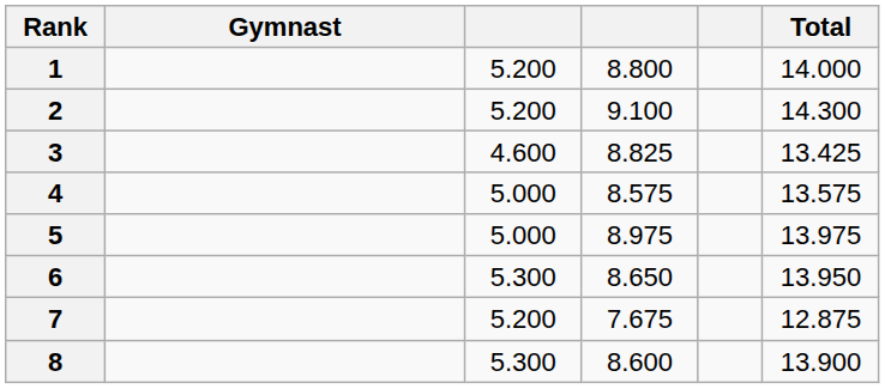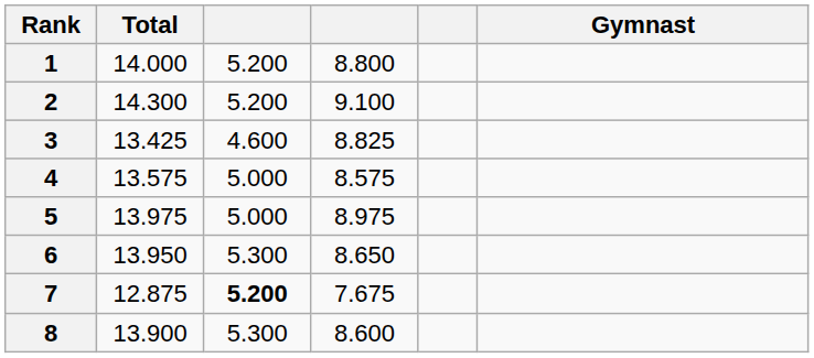columns swapped: Gymnast <-> Total
7 | column 3: normal -> bold
